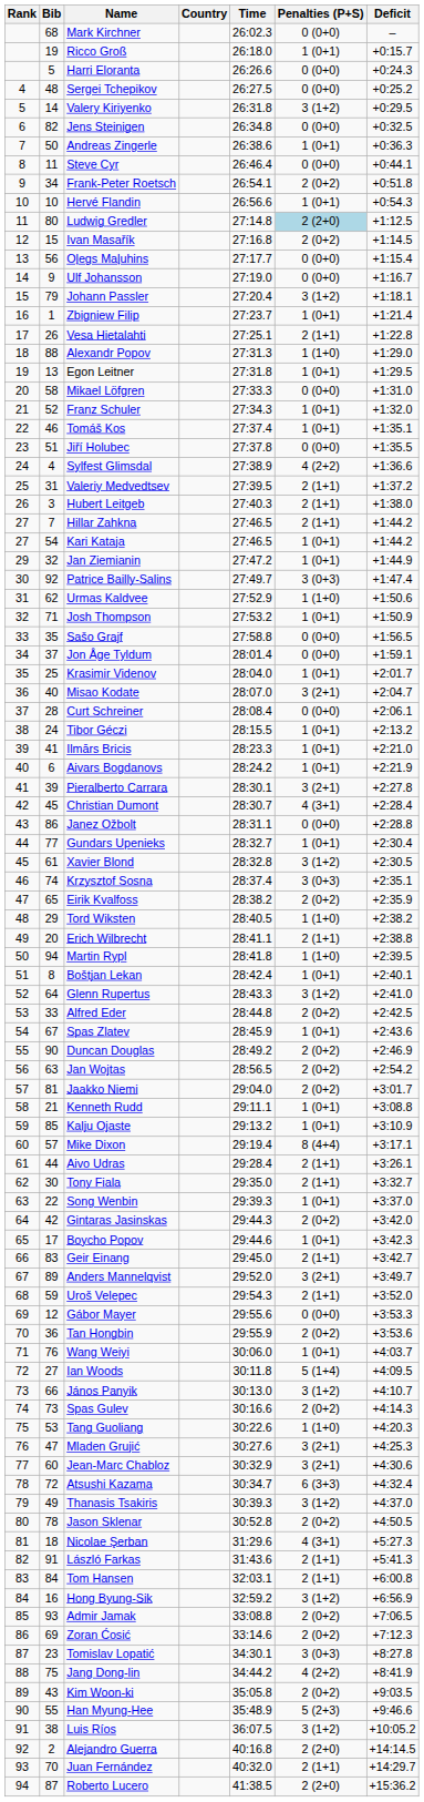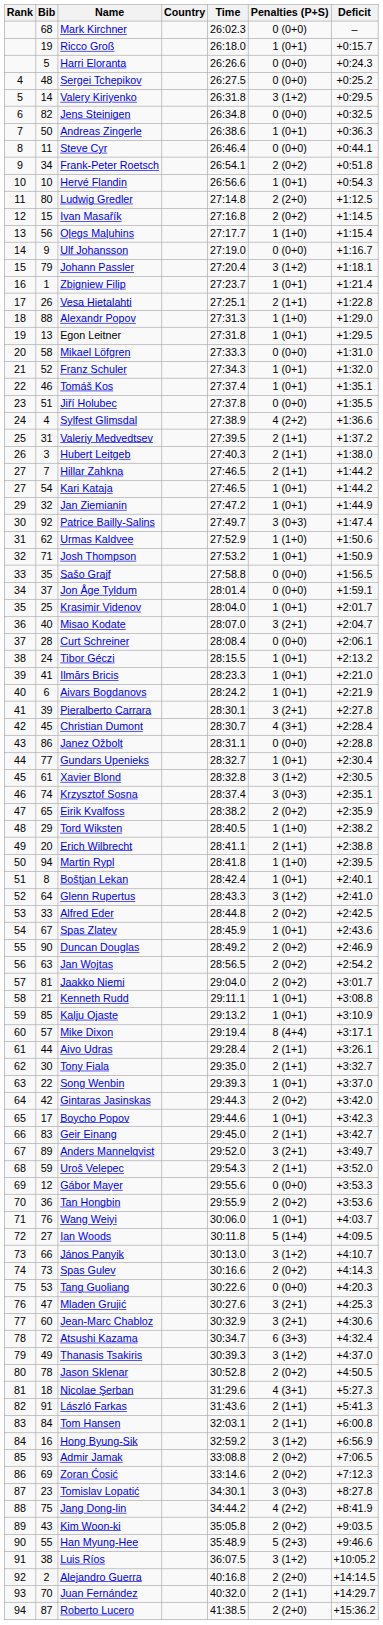Ludwig Gredler | Penalties (P+S): lightblue background -> no background
Oļegs Maļuhins | Penalties (P+S): 0 (0+0) -> 1 (1+0)
Tang Guoliang | Penalties (P+S): 1 (1+0) -> 0 (0+0)
